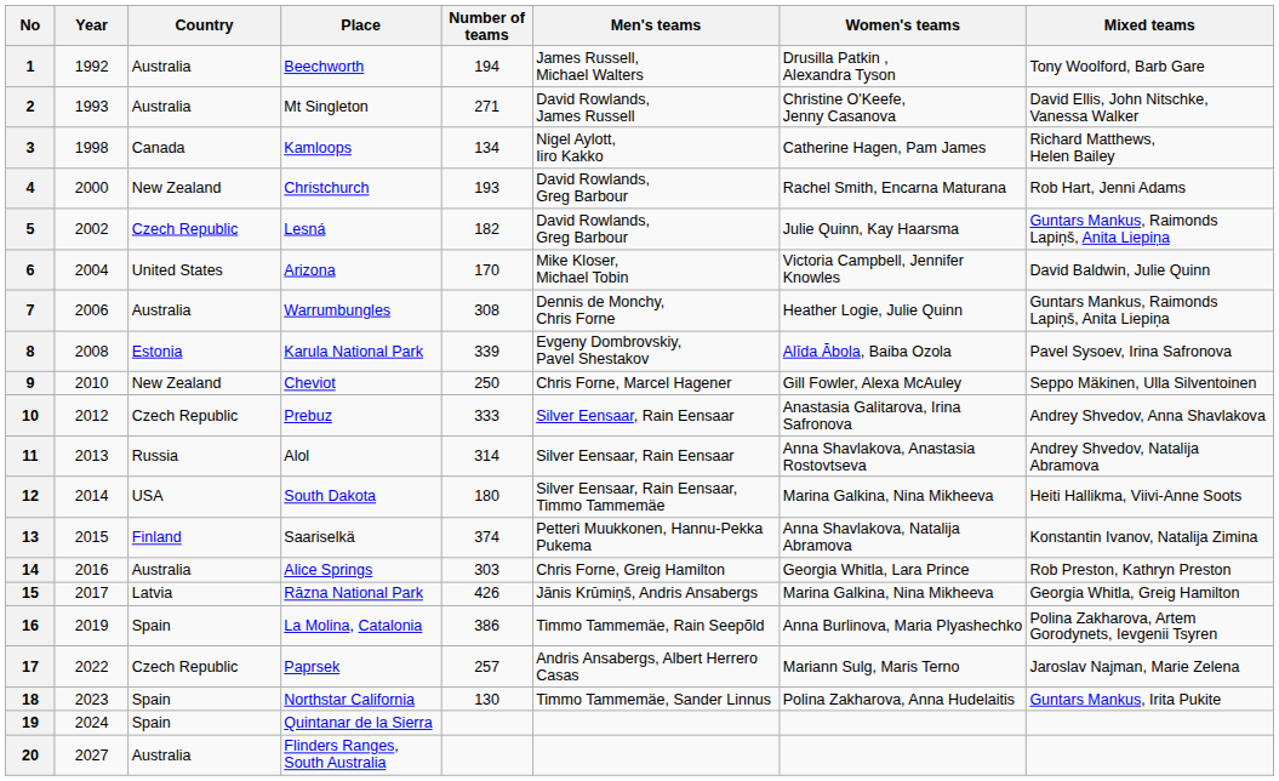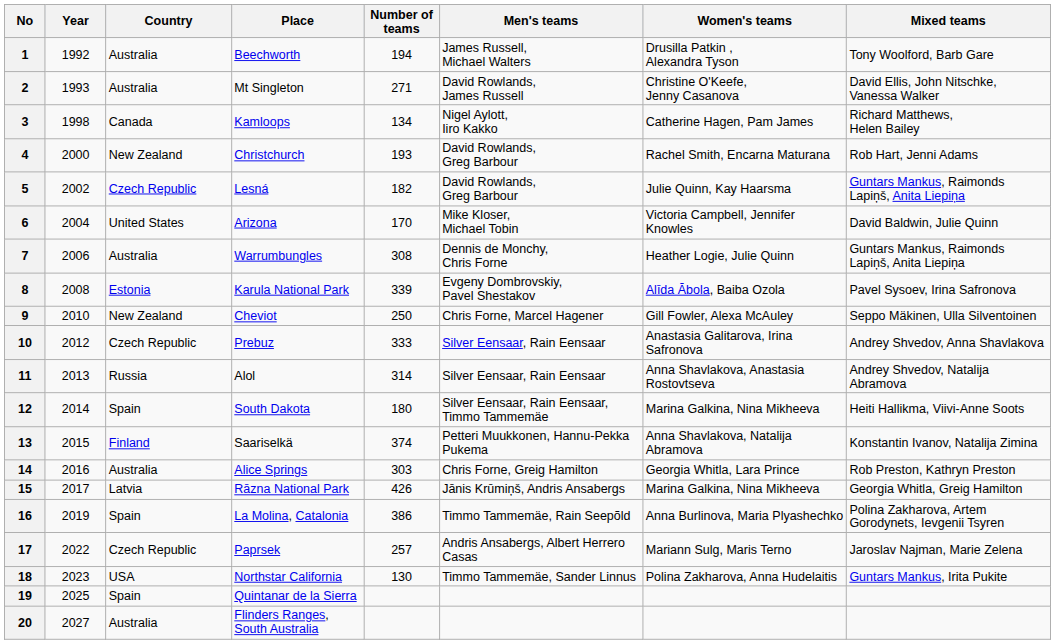12 | Country: USA -> Spain
18 | Country: Spain -> USA
19 | Year: 2024 -> 2025
